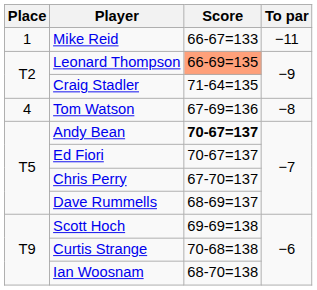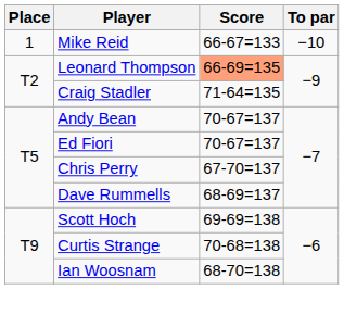Mike Reid | To par: −11 -> −10
- row: 4 | Tom Watson | 67-69=136 | −8
Andy Bean | Score: bold -> normal
